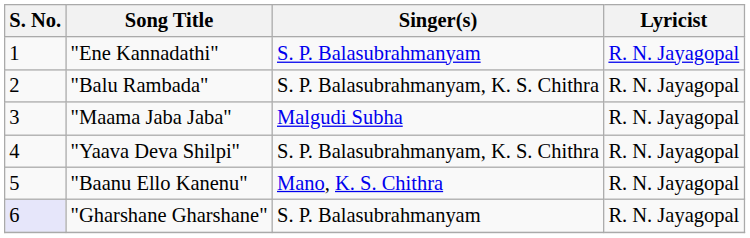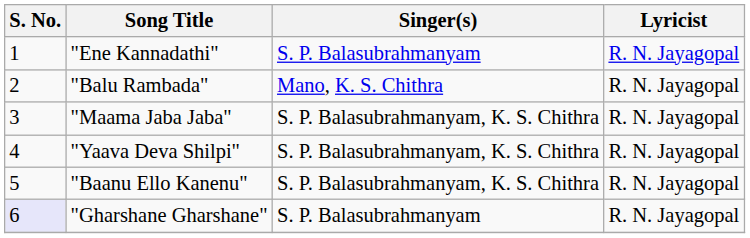"Balu Rambada" | Singer(s): S. P. Balasubrahmanyam, K. S. Chithra -> Mano, K. S. Chithra
"Maama Jaba Jaba" | Singer(s): Malgudi Subha -> S. P. Balasubrahmanyam, K. S. Chithra
"Baanu Ello Kanenu" | Singer(s): Mano, K. S. Chithra -> S. P. Balasubrahmanyam, K. S. Chithra
